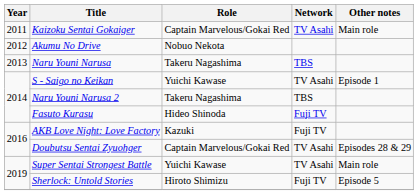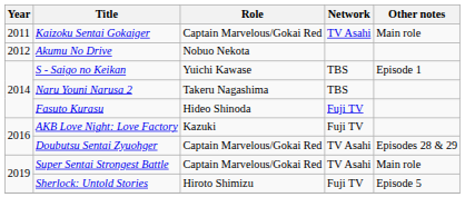- row: 2013 | Naru Youni Narusa | Takeru Nagashima | TBS
S - Saigo no Keikan | Network: TV Asahi -> TBS
Super Sentai Strongest Battle | Role: Yuichi Kawase -> Captain Marvelous/Gokai Red
